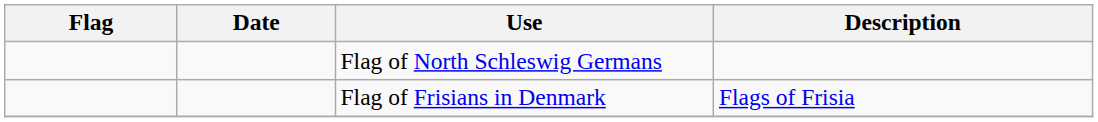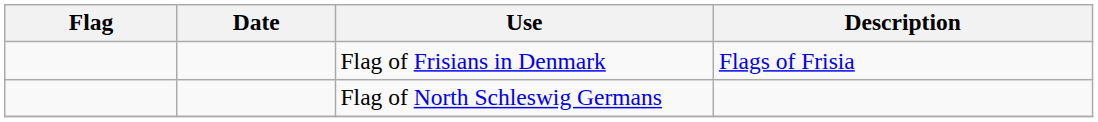rows swapped: Flag of Frisians in Denmark <-> Flag of North Schleswig Germans
